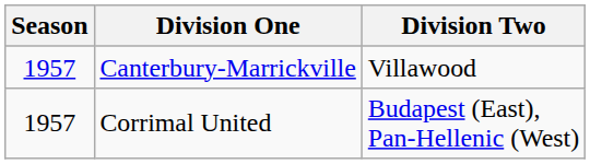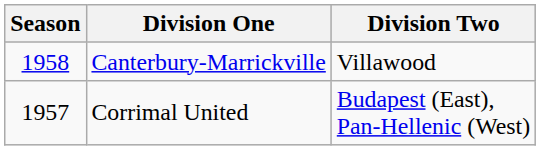Canterbury-Marrickville | Season: 1957 -> 1958
